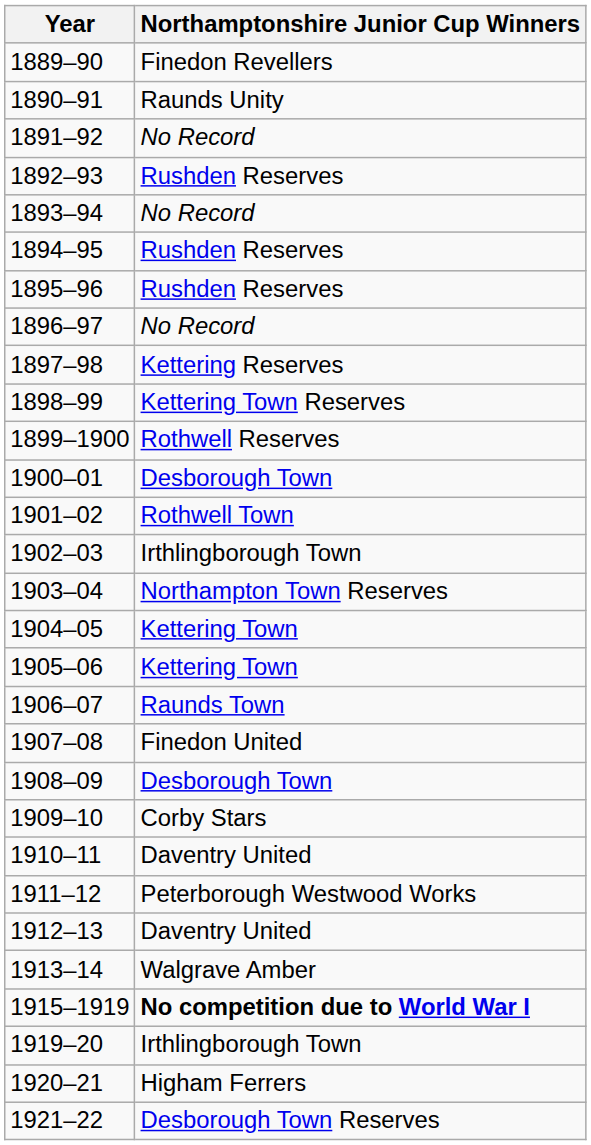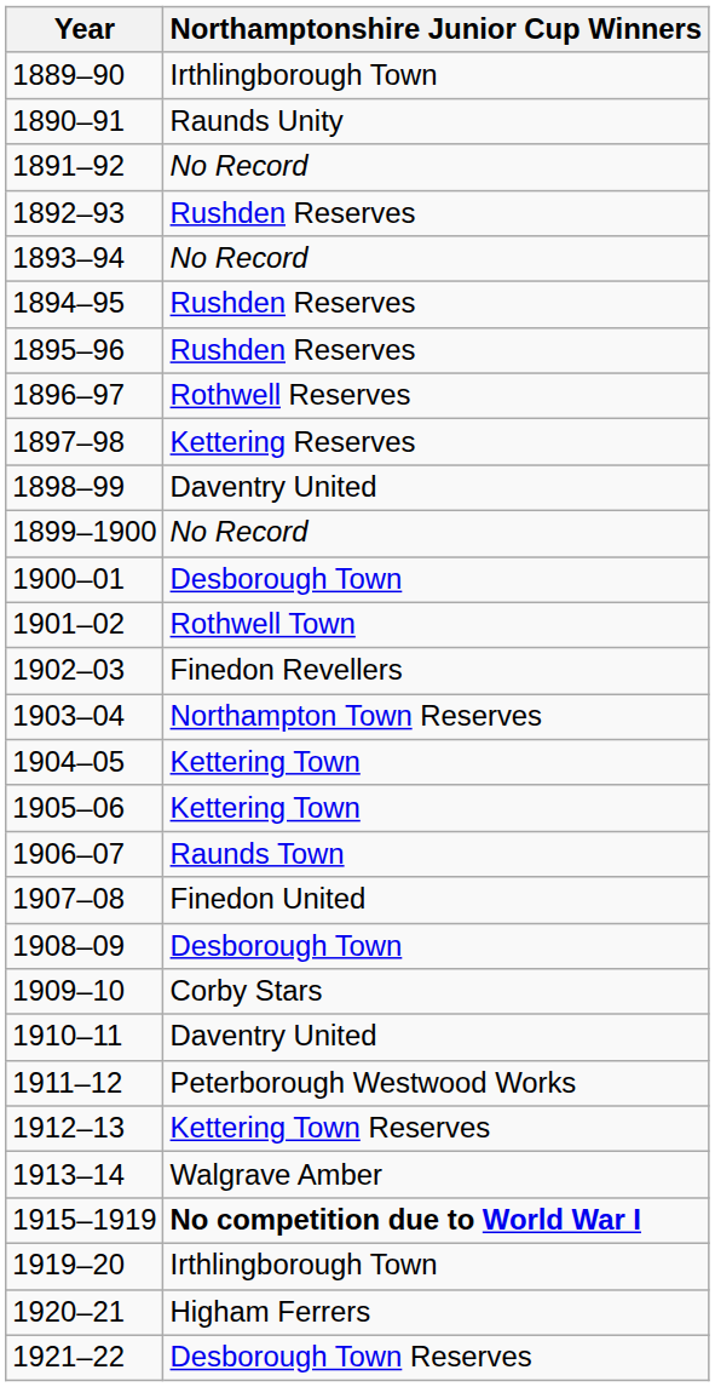1889–90 | Northamptonshire Junior Cup Winners: Finedon Revellers -> Irthlingborough Town
1896–97 | Northamptonshire Junior Cup Winners: No Record -> Rothwell Reserves
1898–99 | Northamptonshire Junior Cup Winners: Kettering Town Reserves -> Daventry United
1899–1900 | Northamptonshire Junior Cup Winners: Rothwell Reserves -> No Record
1902–03 | Northamptonshire Junior Cup Winners: Irthlingborough Town -> Finedon Revellers
1912–13 | Northamptonshire Junior Cup Winners: Daventry United -> Kettering Town Reserves
